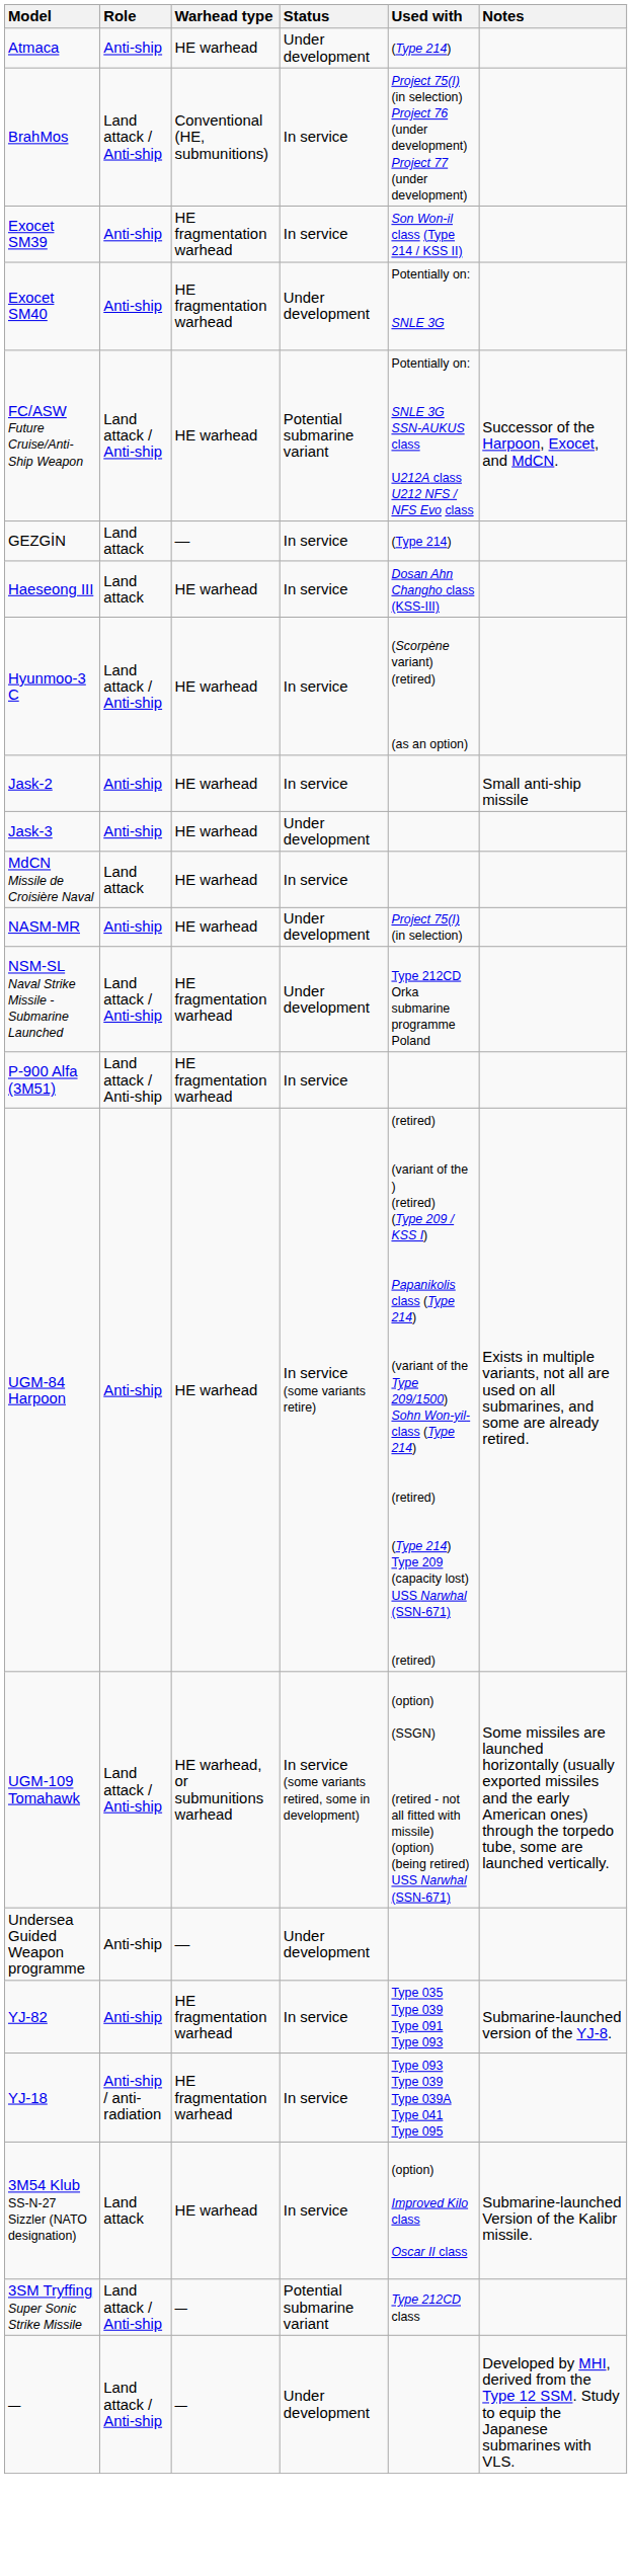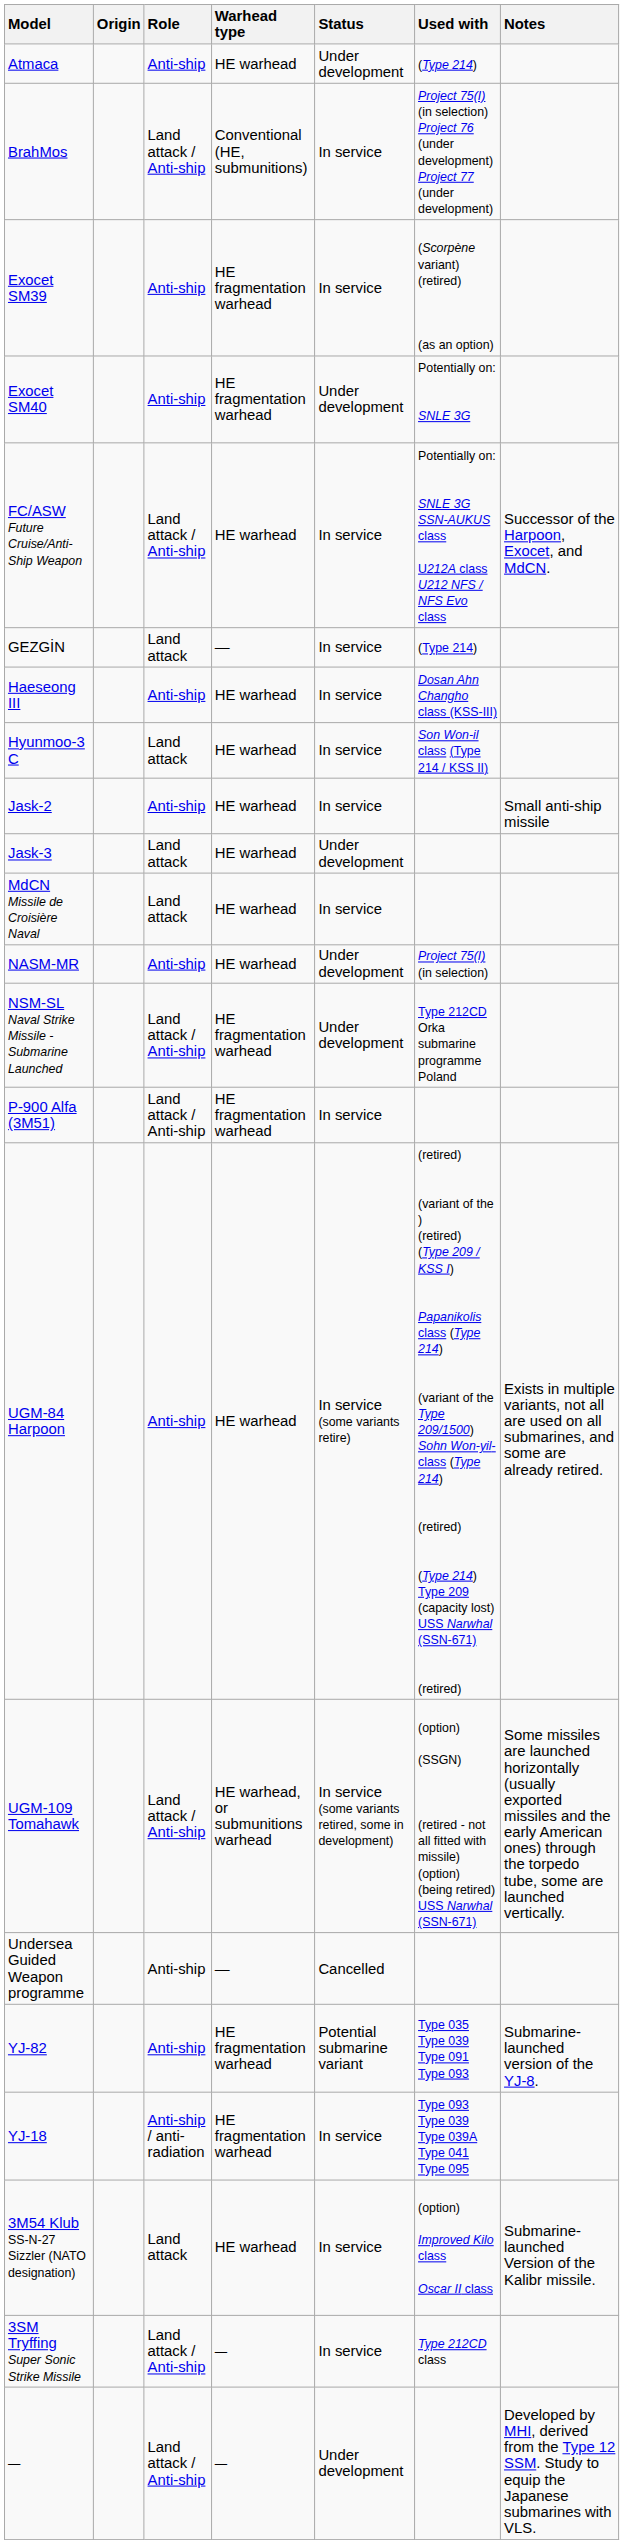+ column: Origin
Exocet SM39 | Used with: Son Won-il class (Type 214 / KSS II) -> (Scorpène variant) (retired) (as an option)
FC/ASW Future Cruise/Anti-Ship Weapon | Status: Potential submarine variant -> In service
Haeseong III | Role: Land attack -> Anti-ship
Hyunmoo-3 C | Role: Land attack / Anti-ship -> Land attack
Hyunmoo-3 C | Used with: (Scorpène variant) (retired) (as an option) -> Son Won-il class (Type 214 / KSS II)
Jask-3 | Role: Anti-ship -> Land attack
Undersea Guided Weapon programme | Status: Under development -> Cancelled
YJ-82 | Status: In service -> Potential submarine variant
3SM Tryffing Super Sonic Strike Missile | Status: Potential submarine variant -> In service
